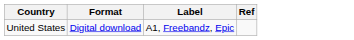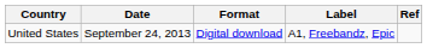+ column: Date | September 24, 2013
